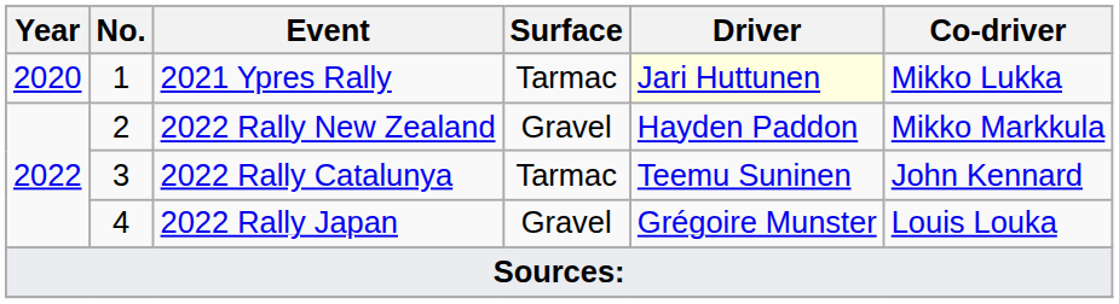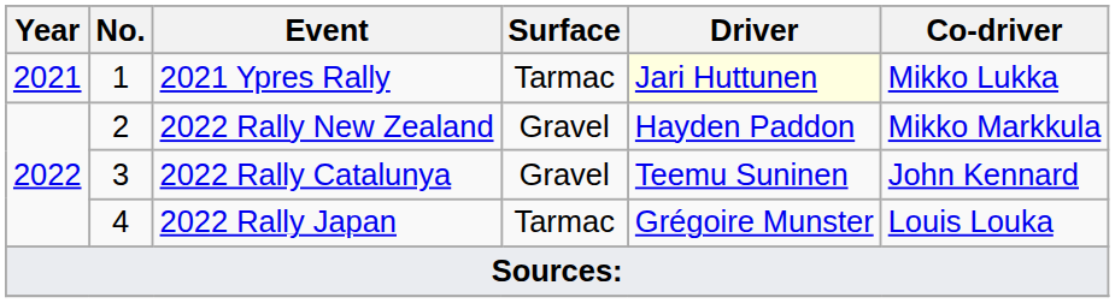2021 Ypres Rally | Year: 2020 -> 2021
2022 Rally Catalunya | Surface: Tarmac -> Gravel
2022 Rally Japan | Surface: Gravel -> Tarmac
